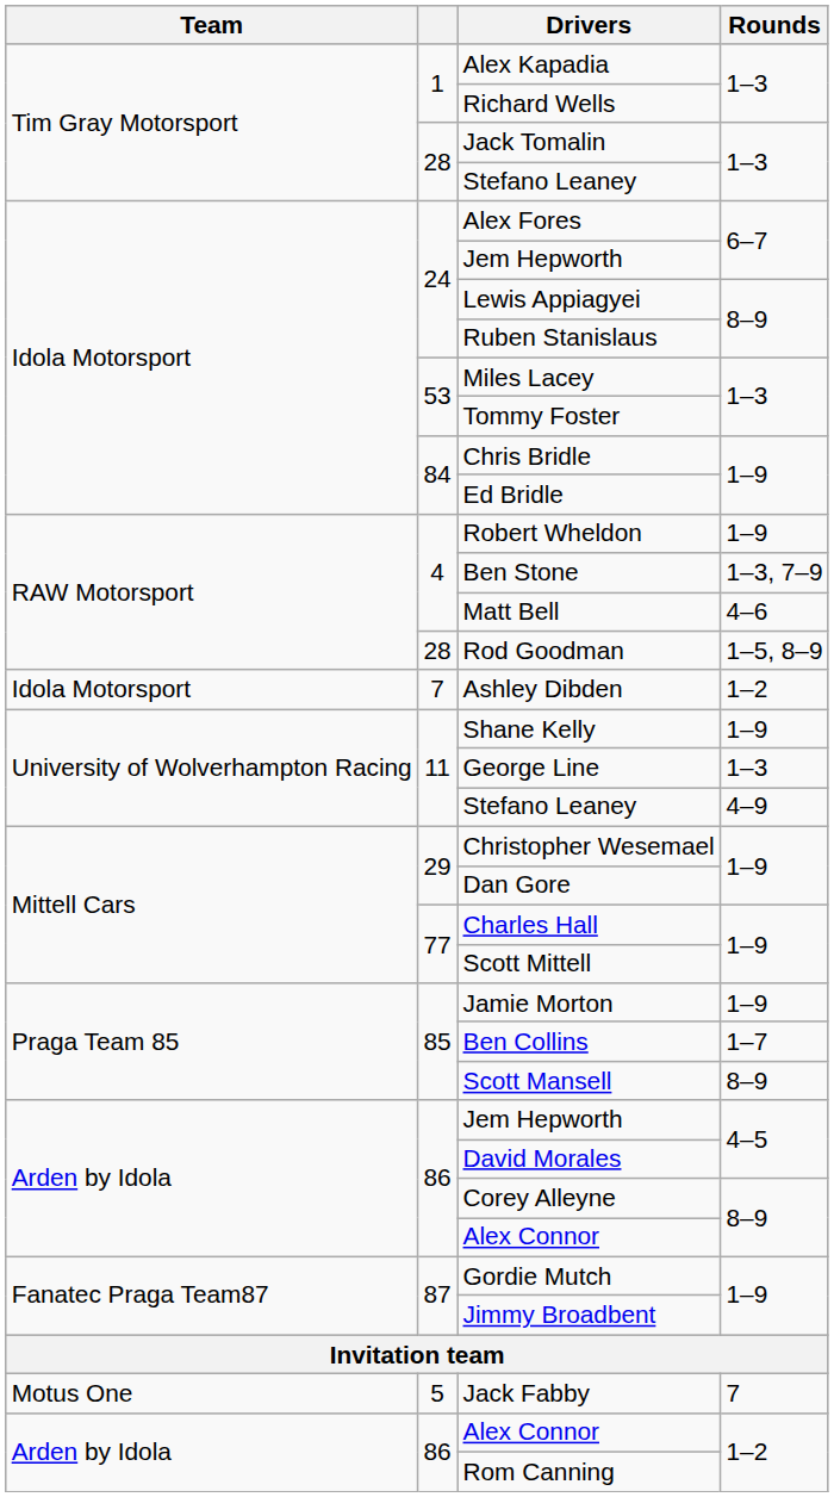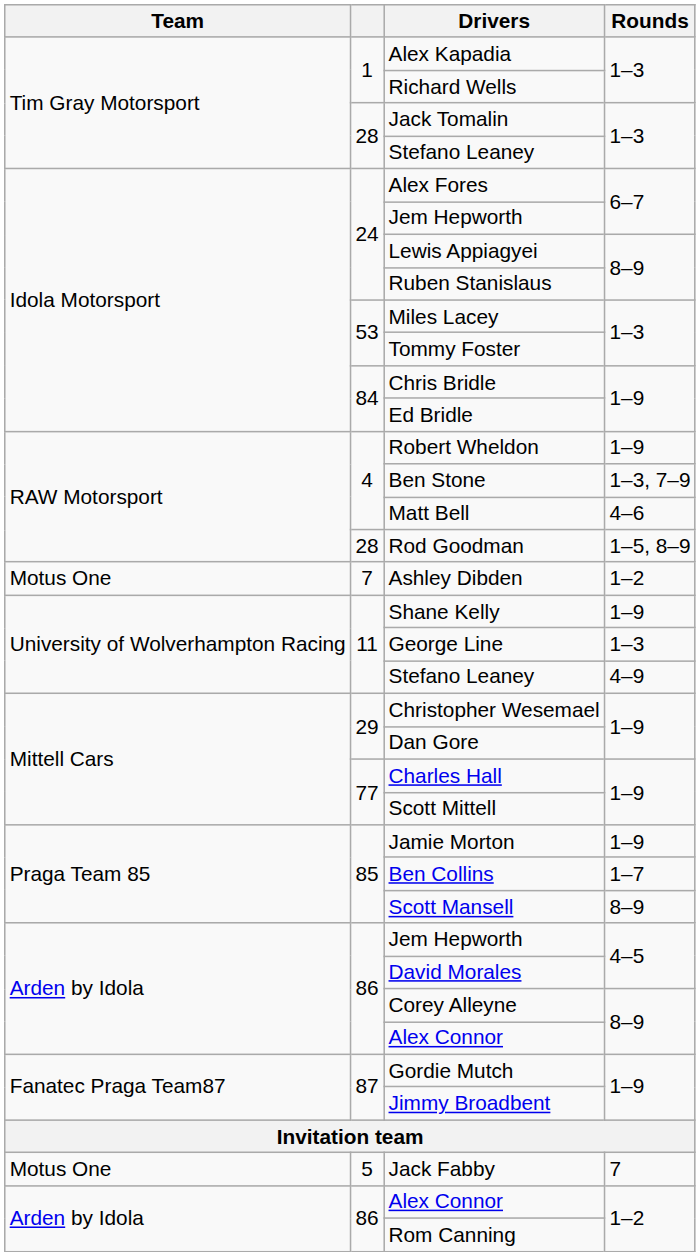Ashley Dibden | Team: Idola Motorsport -> Motus One
